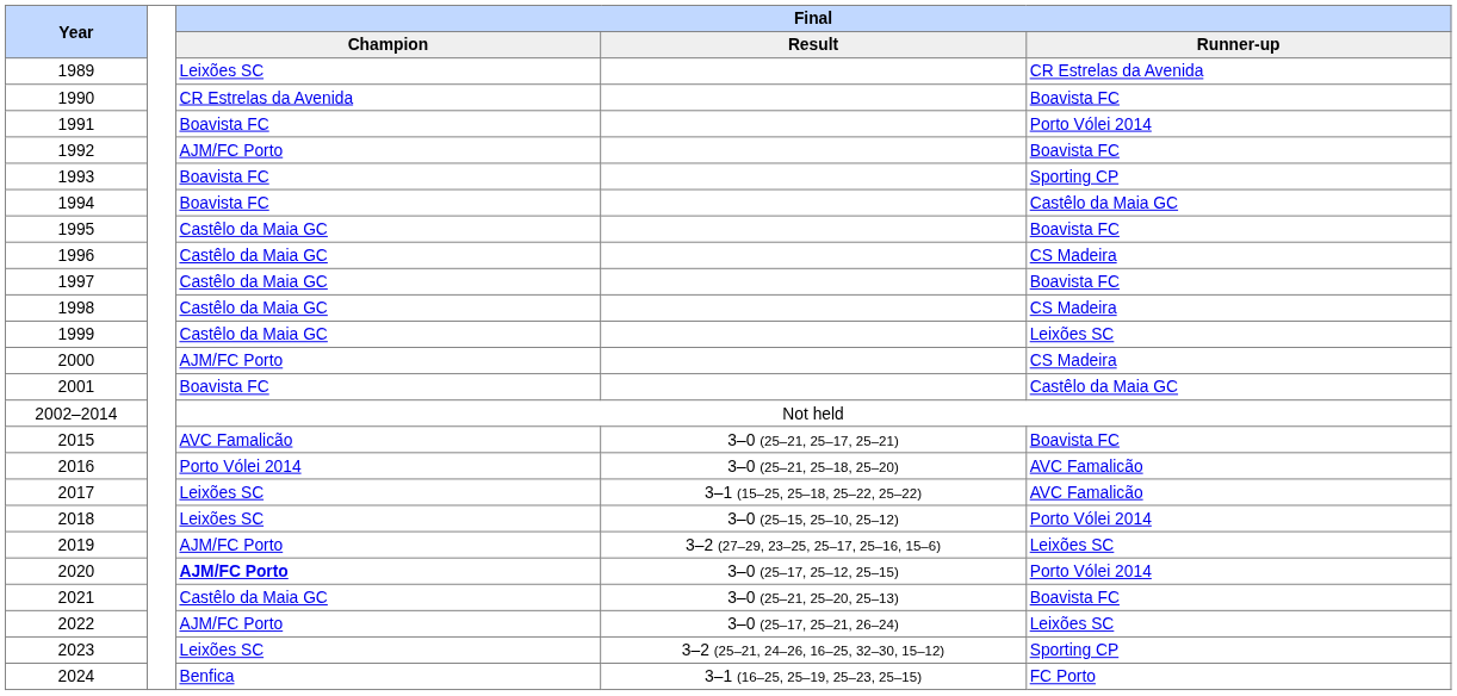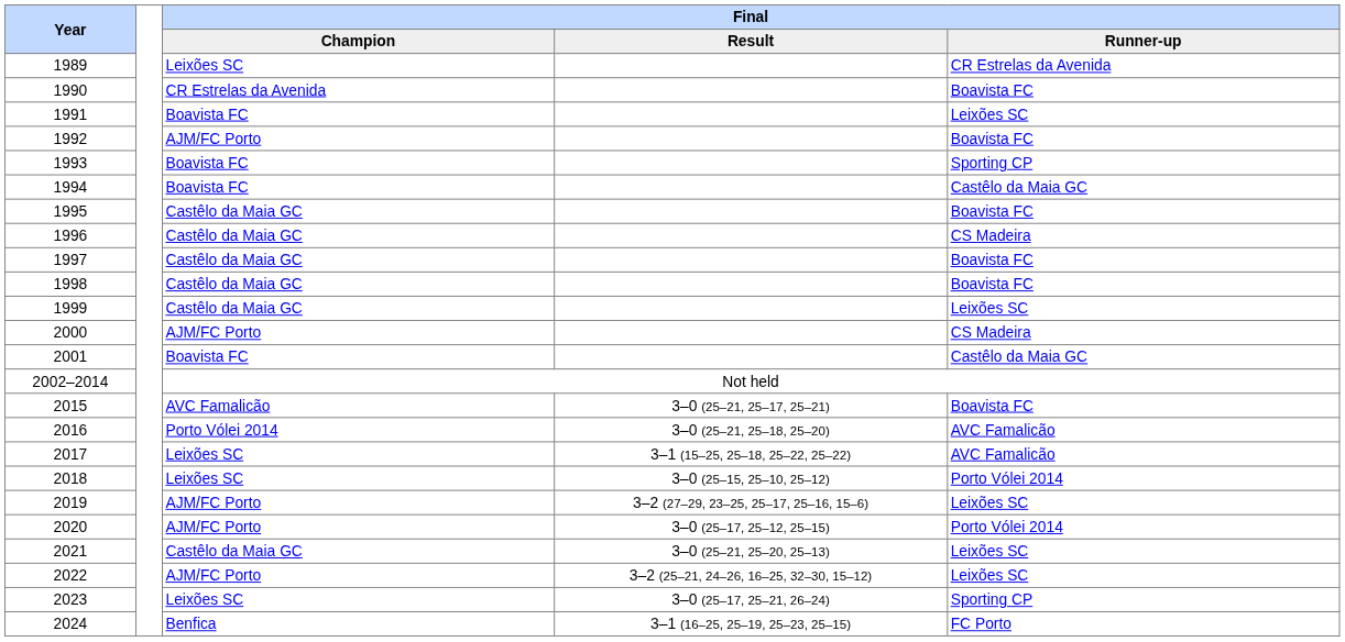1991 | Final / Runner-up: Porto Vólei 2014 -> Leixões SC
1998 | Final / Runner-up: CS Madeira -> Boavista FC
2020 | Final / Champion: bold -> normal
2021 | Final / Runner-up: Boavista FC -> Leixões SC
2022 | Final / Result: 3–0 (25–17, 25–21, 26–24) -> 3–2 (25–21, 24–26, 16–25, 32–30, 15–12)
2023 | Final / Result: 3–2 (25–21, 24–26, 16–25, 32–30, 15–12) -> 3–0 (25–17, 25–21, 26–24)
